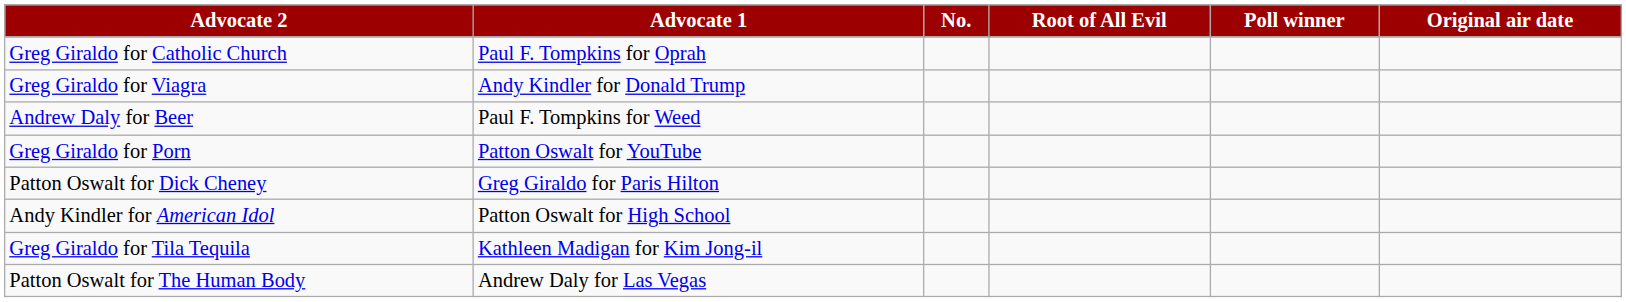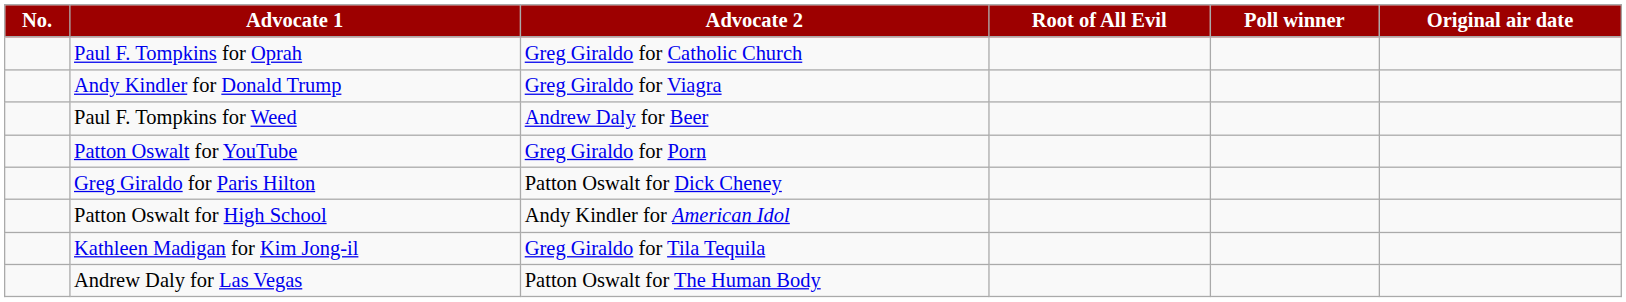columns swapped: No. <-> Advocate 2
